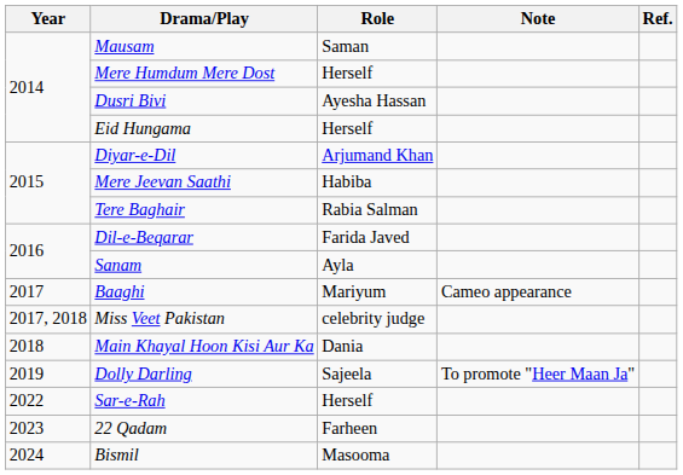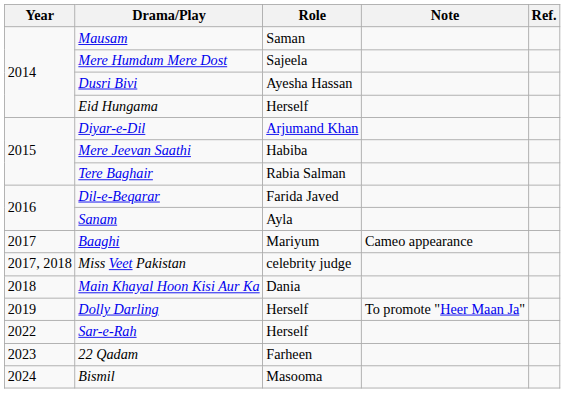Mere Humdum Mere Dost | Role: Herself -> Sajeela
Dolly Darling | Role: Sajeela -> Herself
